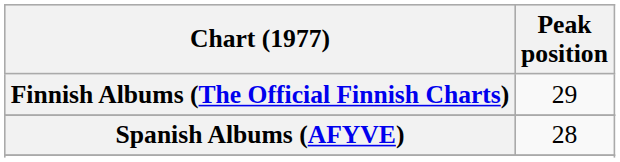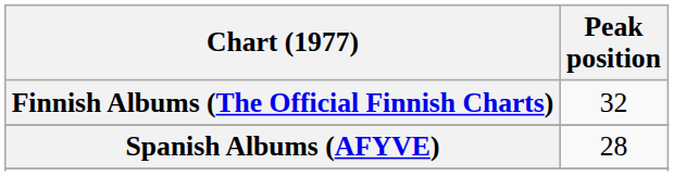Finnish Albums (The Official Finnish Charts) | Peak position: 29 -> 32
